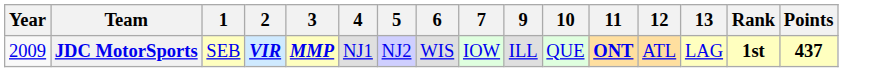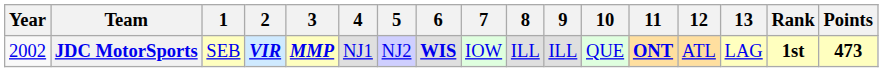+ column: 8 | ILL
JDC MotorSports | Year: 2009 -> 2002
JDC MotorSports | 6: normal -> bold
JDC MotorSports | Points: 437 -> 473
